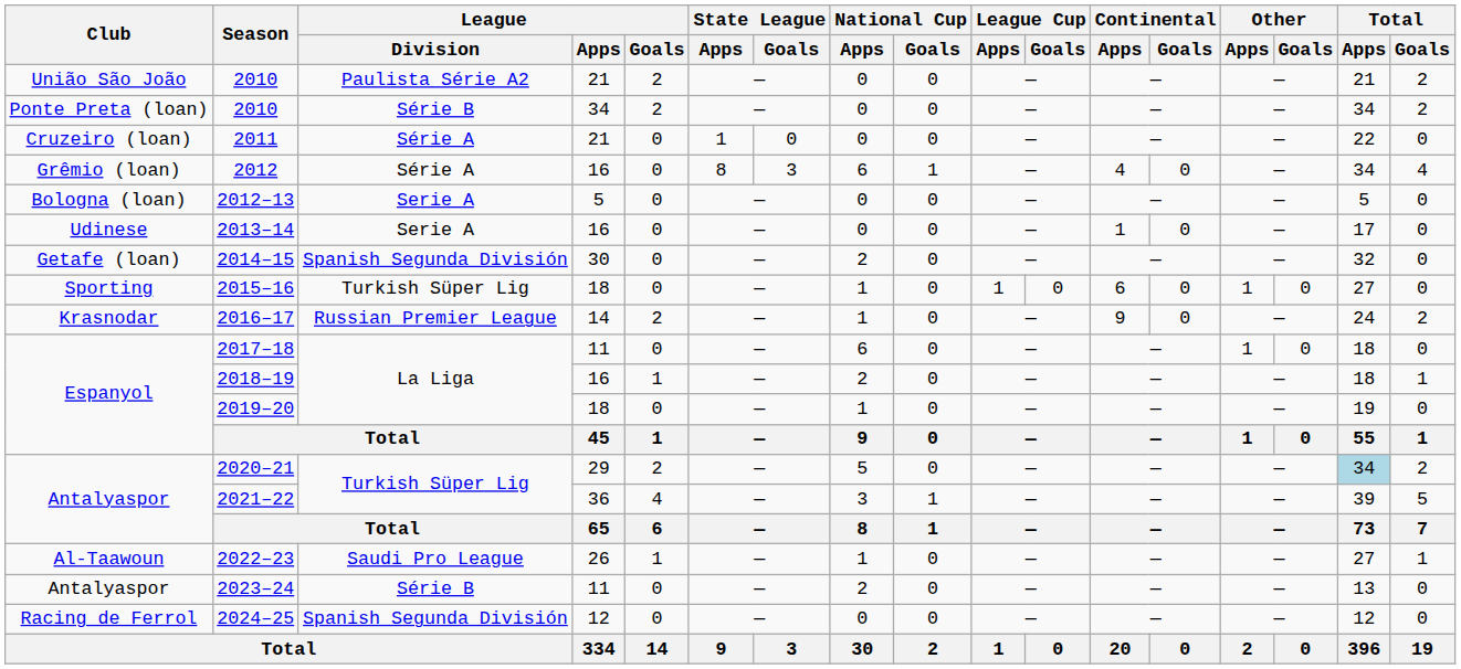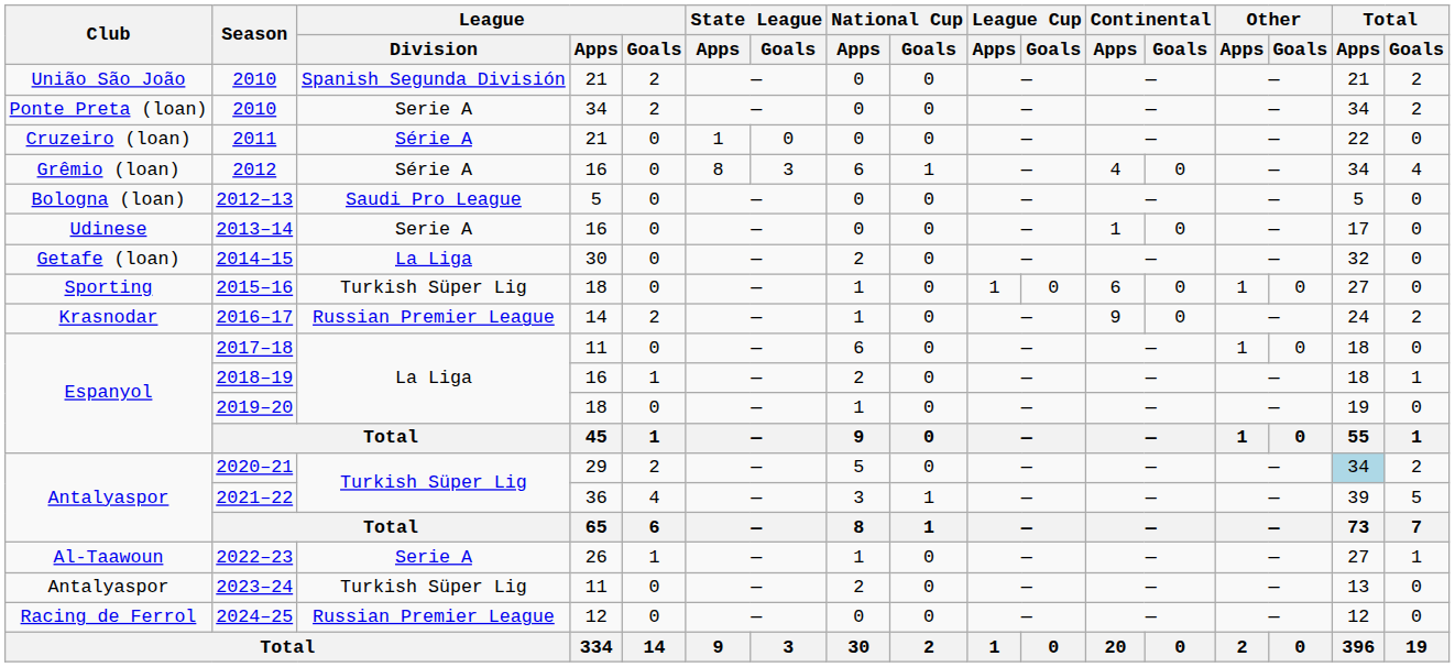União São João / 2010 | League / Division: Paulista Série A2 -> Spanish Segunda División
Ponte Preta (loan) / 2010 | League / Division: Série B -> Serie A
2012–13 | League / Division: Serie A -> Saudi Pro League
2014–15 | League / Division: Spanish Segunda División -> La Liga
2022–23 | League / Division: Saudi Pro League -> Serie A
2023–24 | League / Division: Série B -> Turkish Süper Lig
2024–25 | League / Division: Spanish Segunda División -> Russian Premier League
